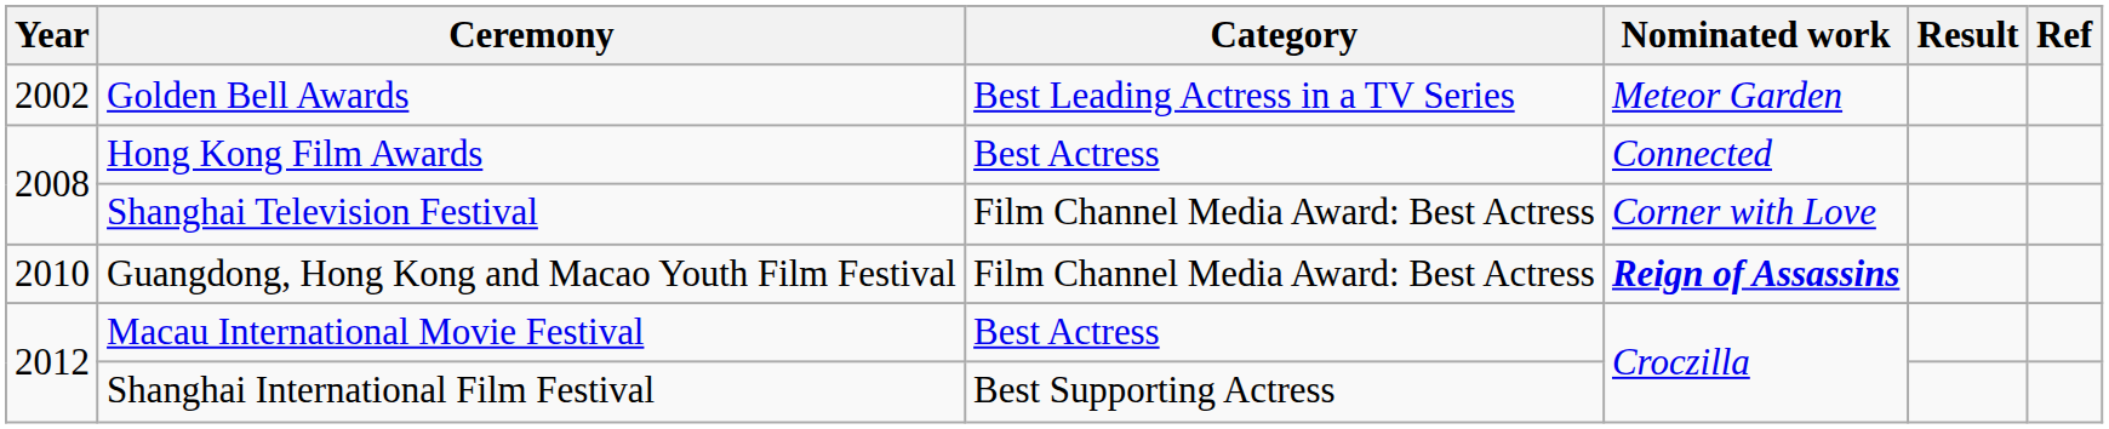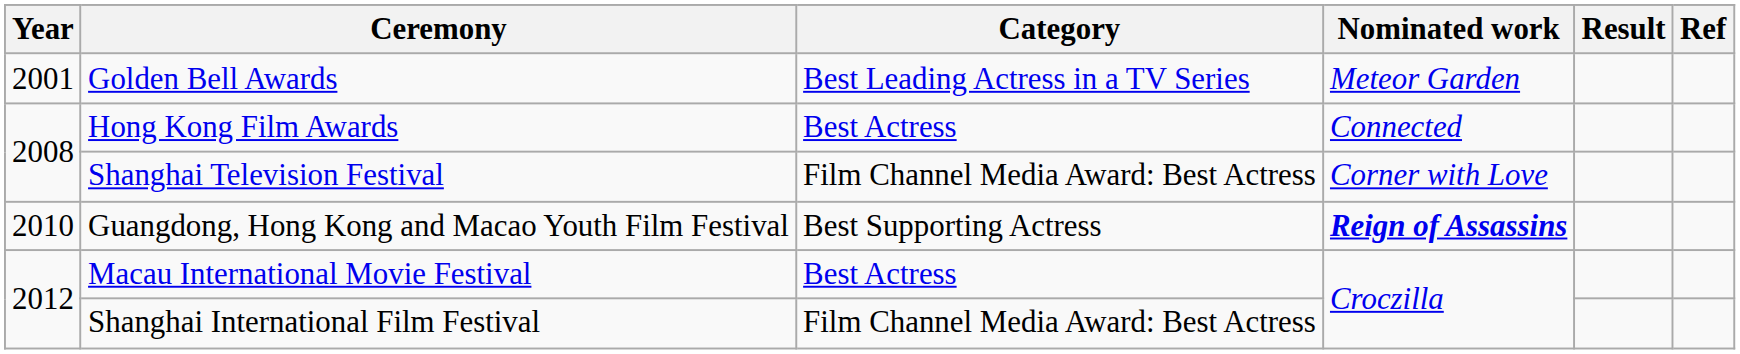Golden Bell Awards | Year: 2002 -> 2001
Guangdong, Hong Kong and Macao Youth Film Festival | Category: Film Channel Media Award: Best Actress -> Best Supporting Actress
Shanghai International Film Festival | Category: Best Supporting Actress -> Film Channel Media Award: Best Actress
